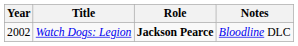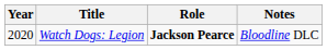Watch Dogs: Legion | Year: 2002 -> 2020
